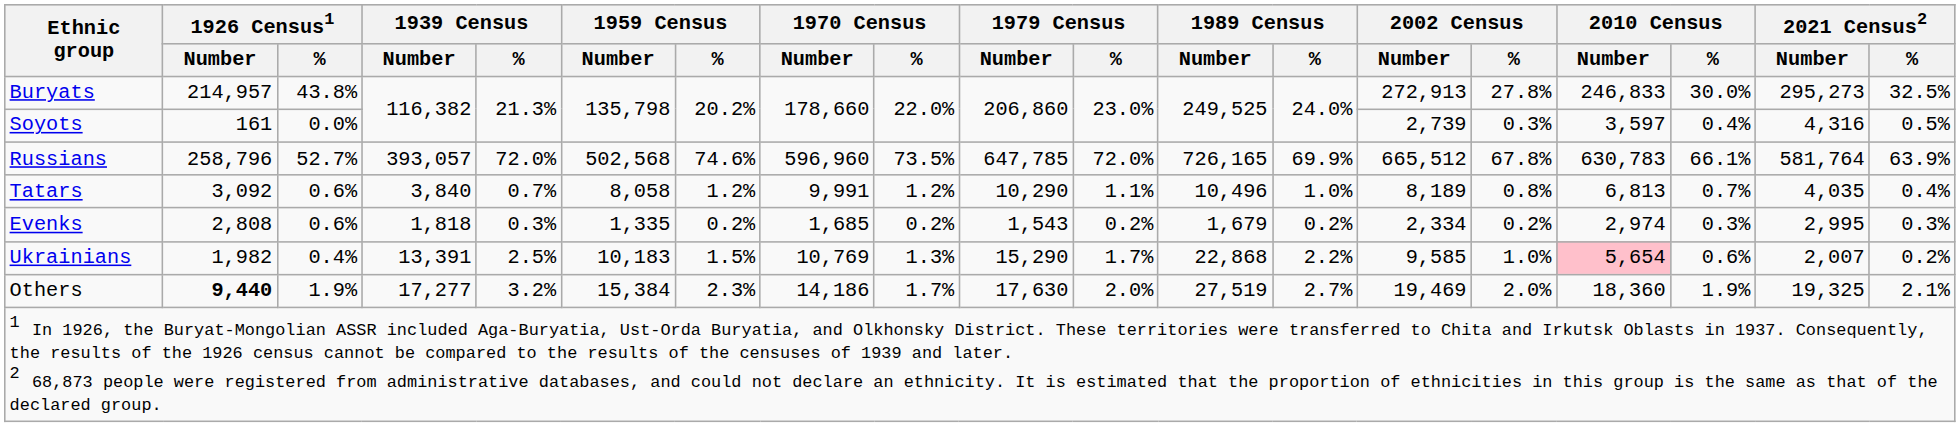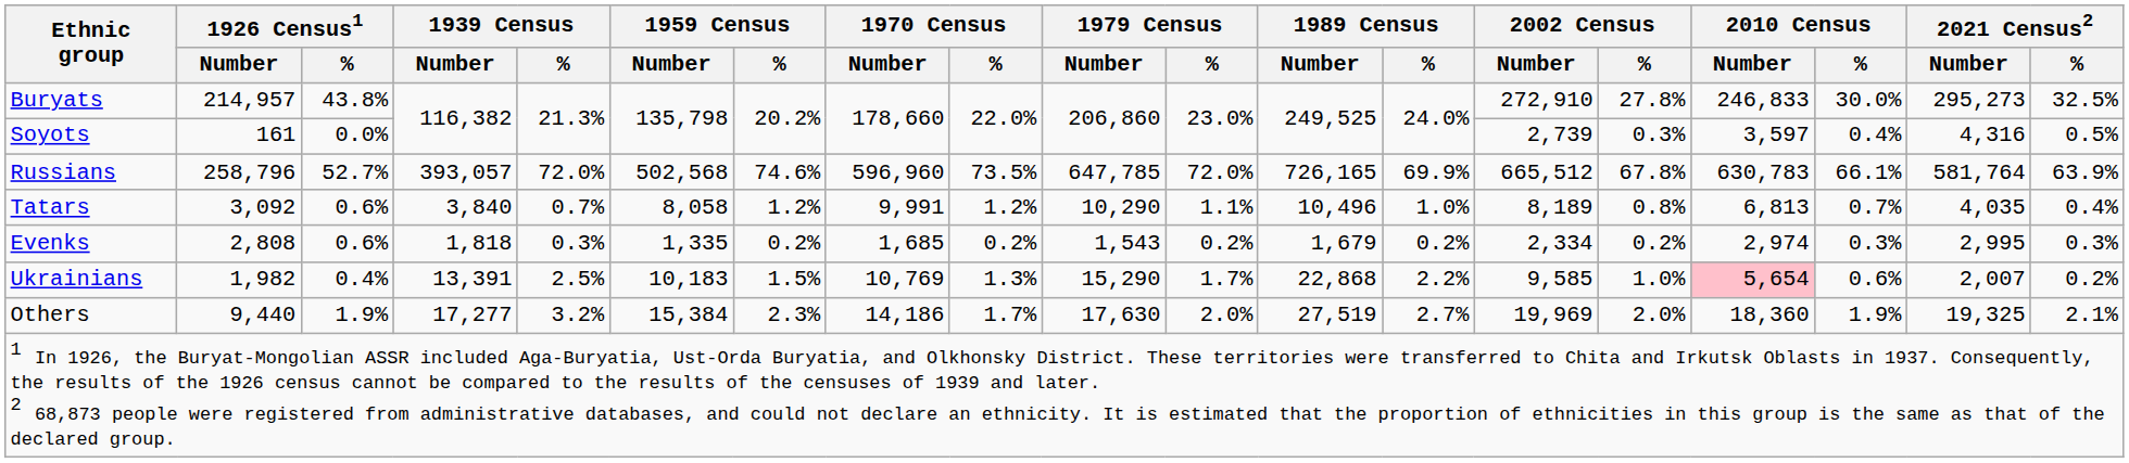Buryats | 2002 Census / Number: 272,913 -> 272,910
Others | 1926 Census1 / Number: bold -> normal
Others | 2002 Census / Number: 19,469 -> 19,969
